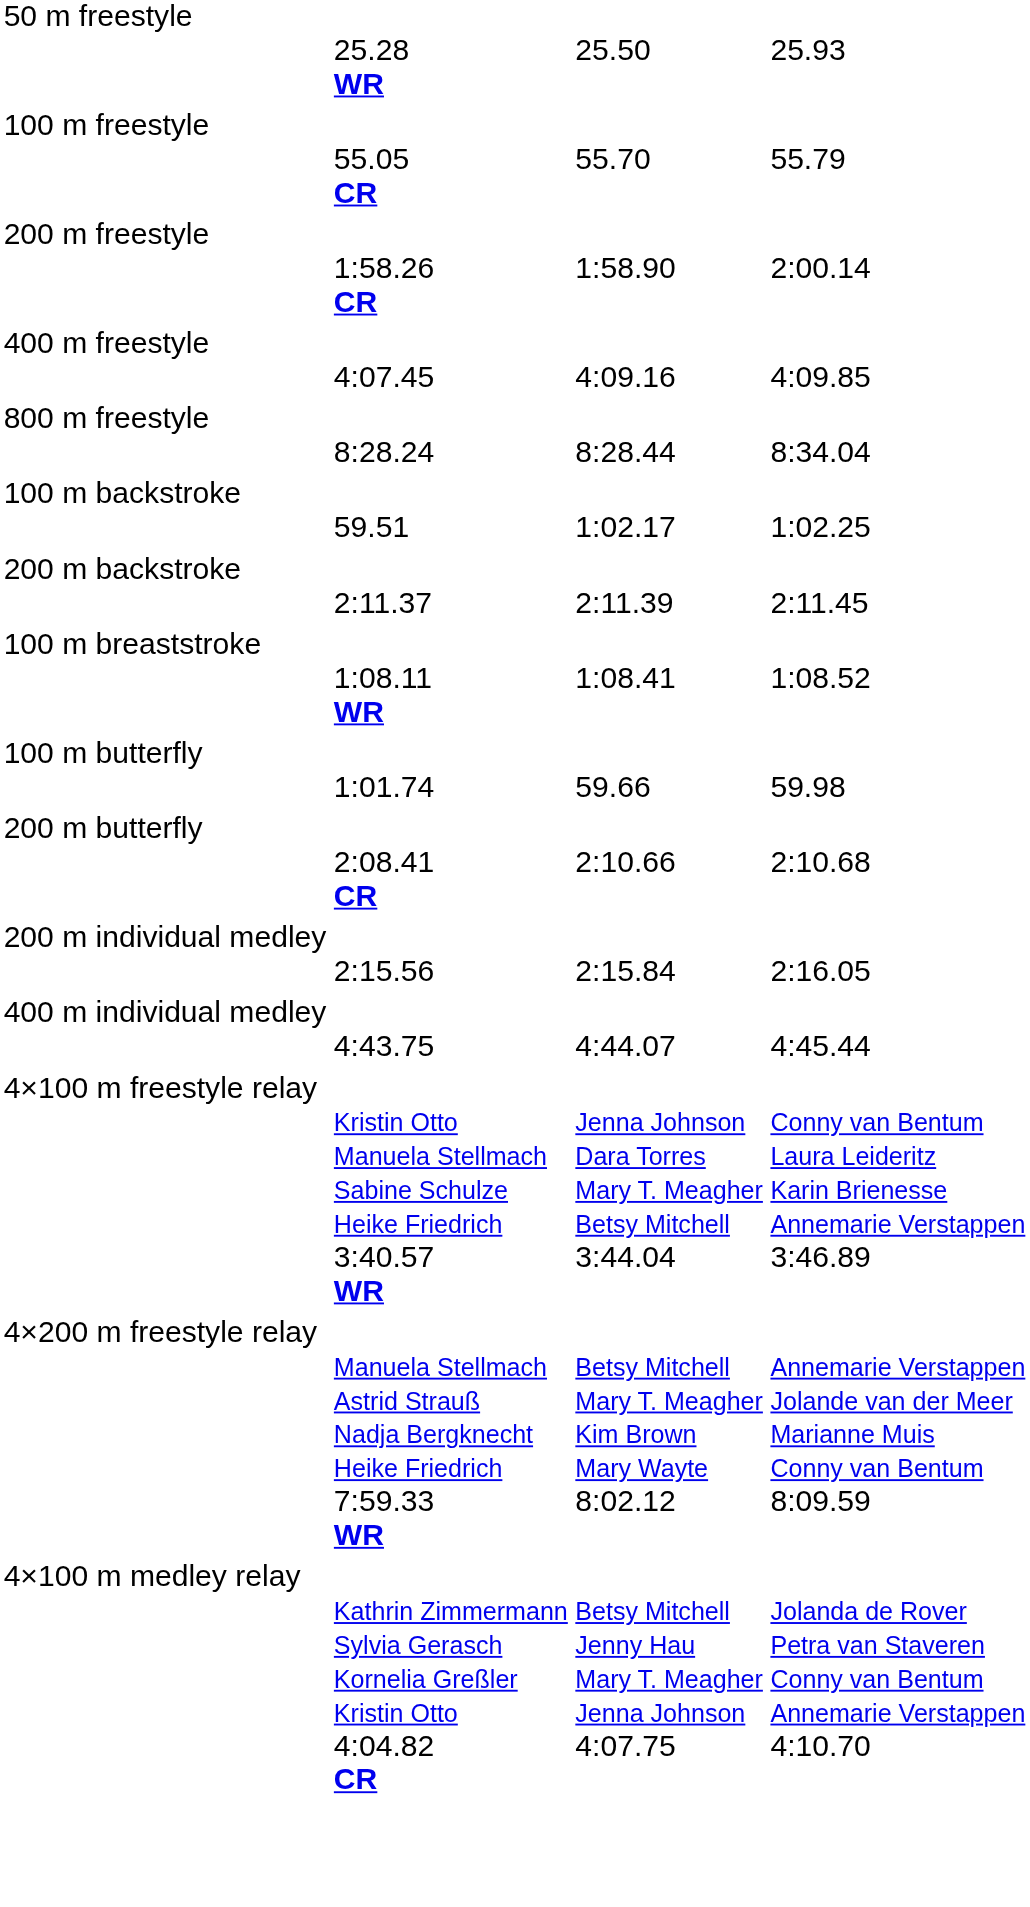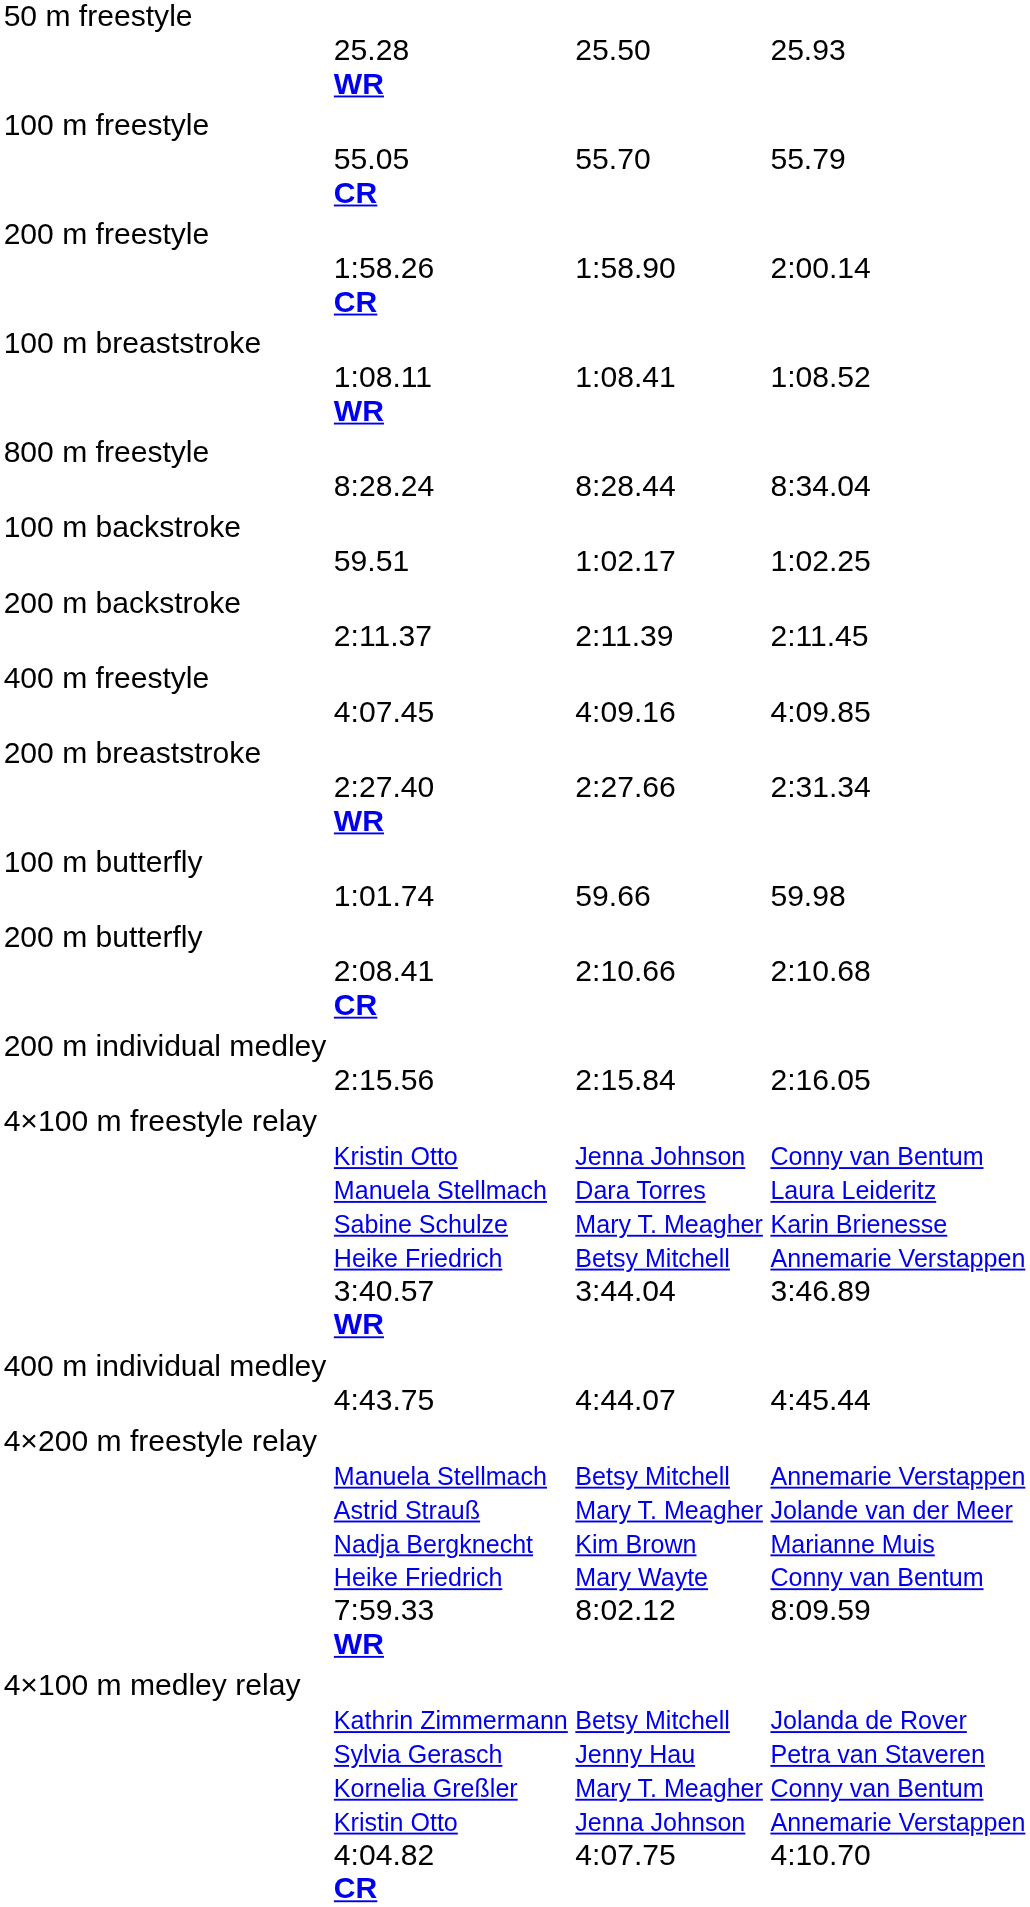rows swapped: 400 m freestyle <-> 100 m breaststroke
+ row: 200 m breaststroke | 2:27.40 WR | 2:27.66 | 2:31.34
rows swapped: 400 m individual medley <-> 4×100 m freestyle relay
